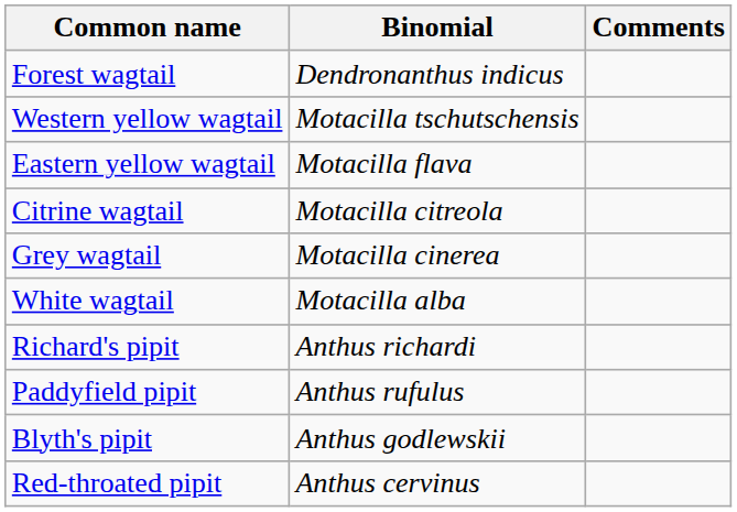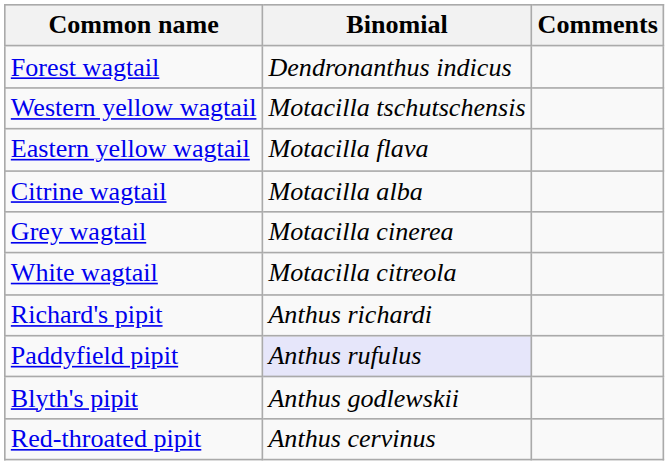Citrine wagtail | Binomial: Motacilla citreola -> Motacilla alba
White wagtail | Binomial: Motacilla alba -> Motacilla citreola
Paddyfield pipit | Binomial: no background -> lavender background
